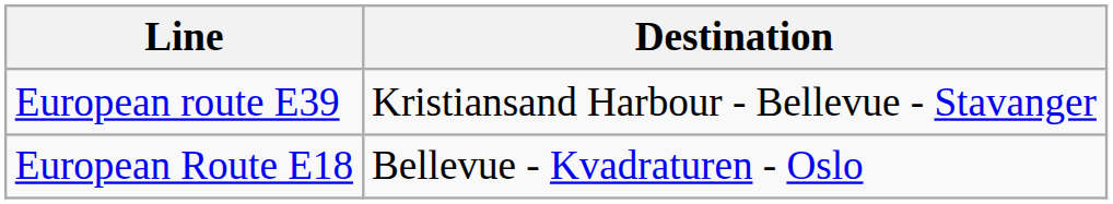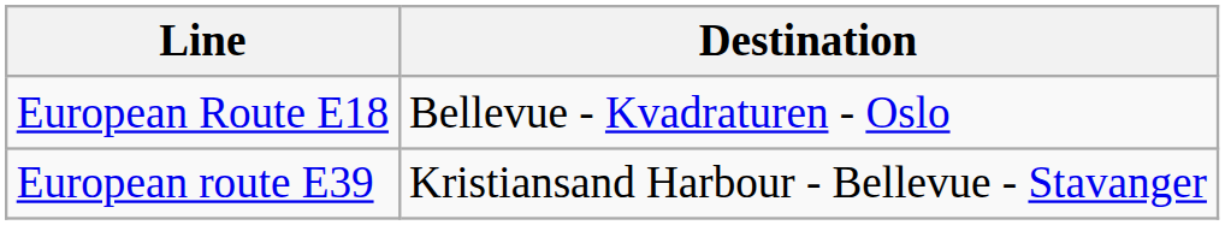rows swapped: European Route E18 <-> European route E39
